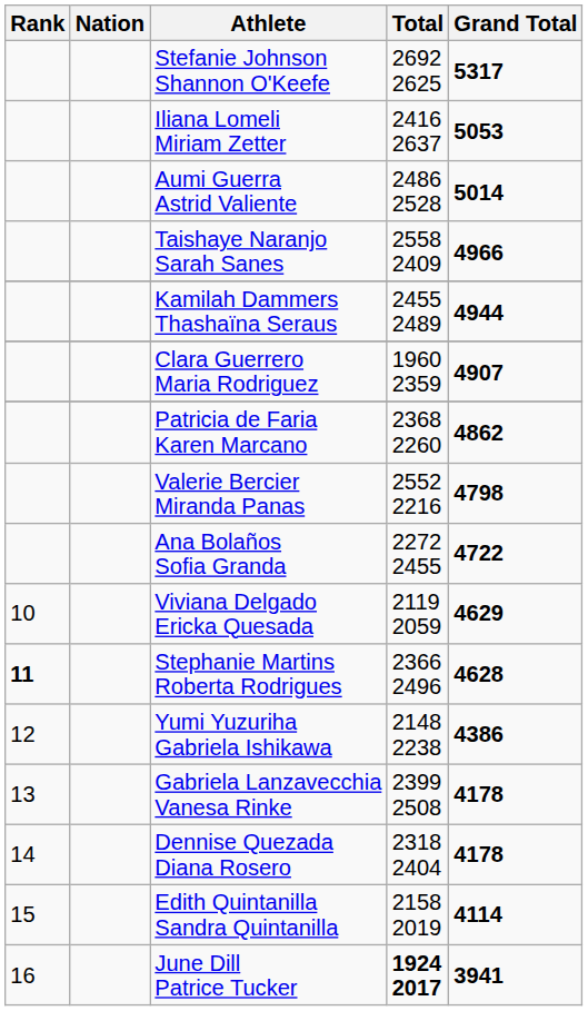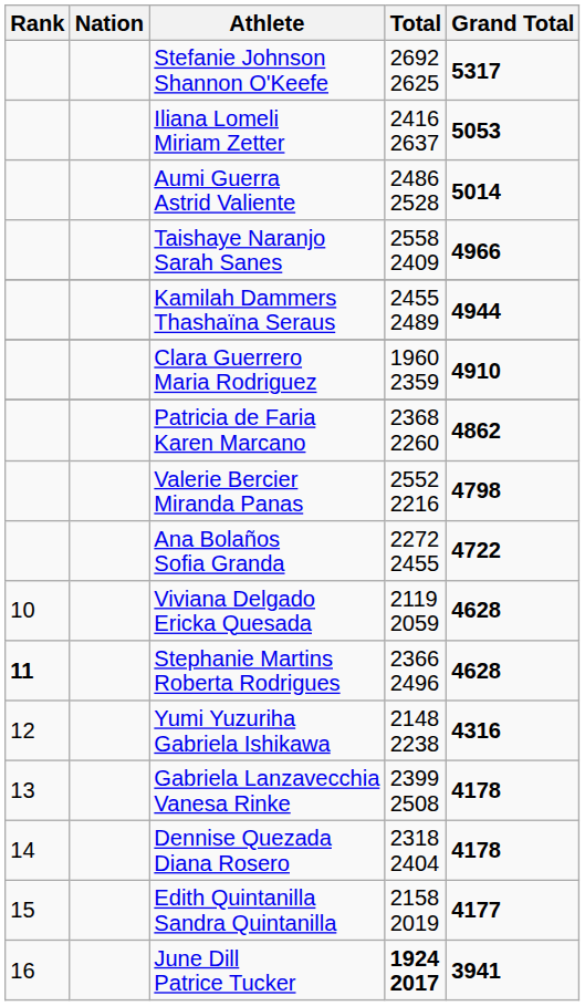Clara Guerrero Maria Rodriguez | Grand Total: 4907 -> 4910
Viviana Delgado Ericka Quesada | Grand Total: 4629 -> 4628
Yumi Yuzuriha Gabriela Ishikawa | Grand Total: 4386 -> 4316
Edith Quintanilla Sandra Quintanilla | Grand Total: 4114 -> 4177
